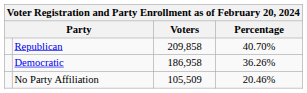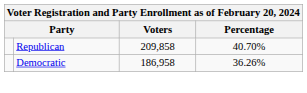- row: No Party Affiliation | 105,509 | 20.46%
